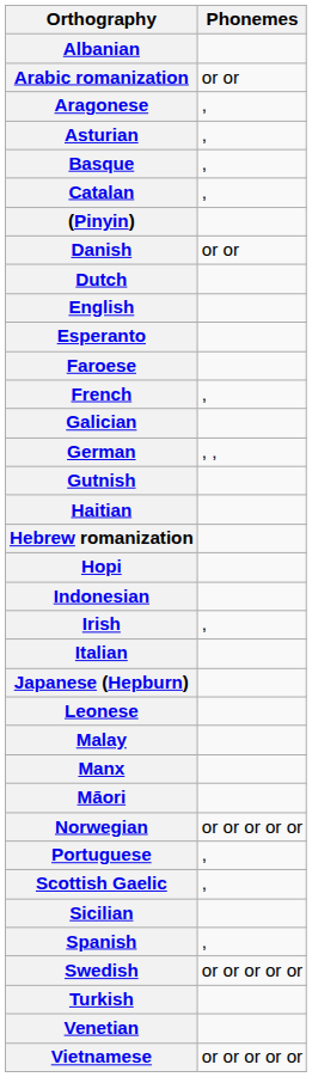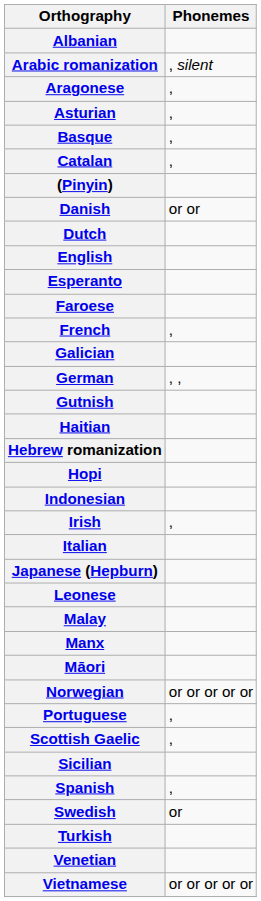Arabic romanization | Phonemes: or or -> , silent
Swedish | Phonemes: or or or or or -> or
